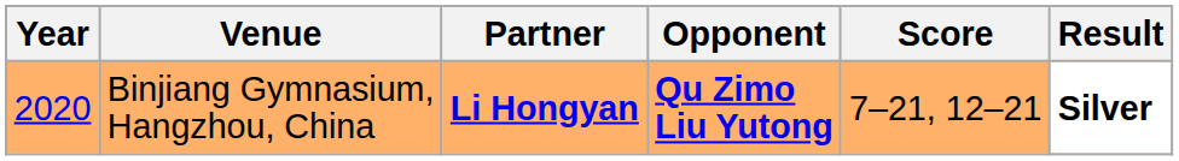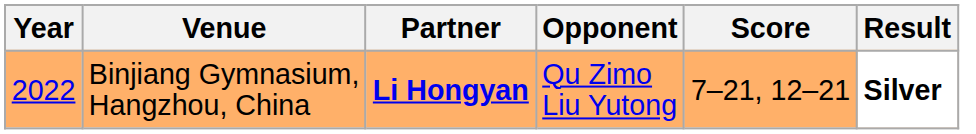Binjiang Gymnasium, Hangzhou, China | Year: 2020 -> 2022
Binjiang Gymnasium, Hangzhou, China | Opponent: bold -> normal
